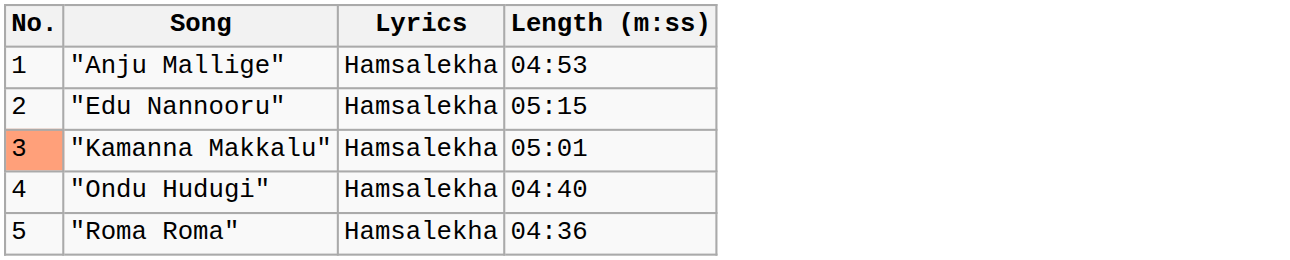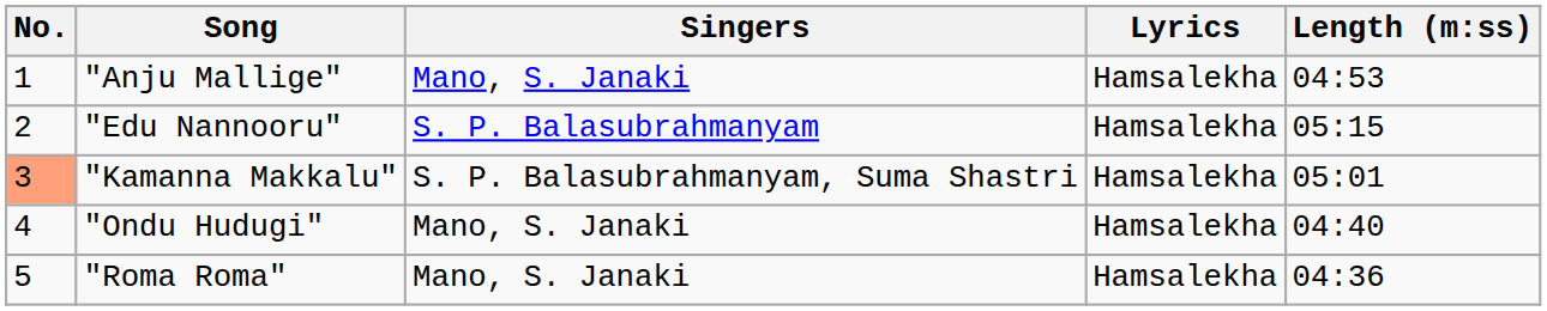+ column: Singers | Mano, S. Janaki | S. P. Balasubrahmanyam | S. P. Balasubrahmanyam, Suma Shastri | Mano, S. Janaki | Mano, S. Janaki
